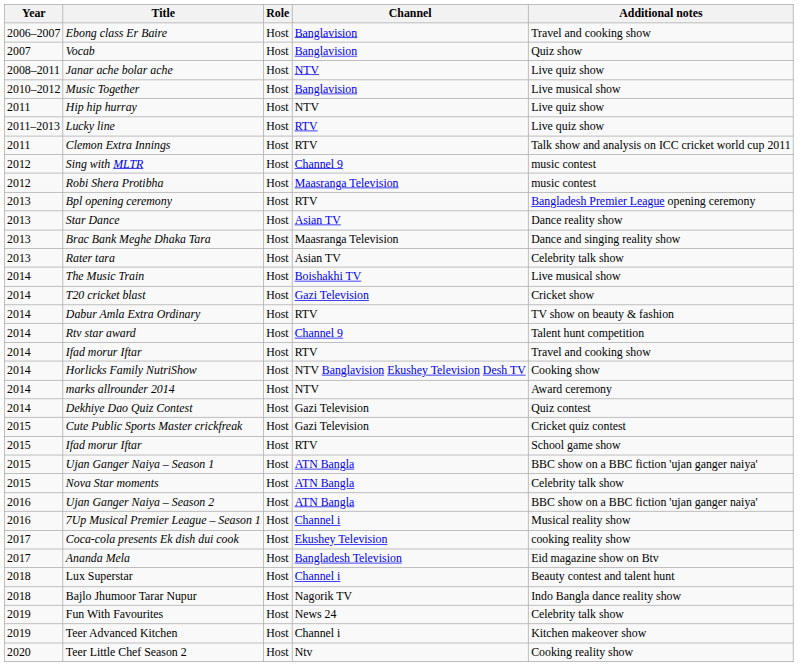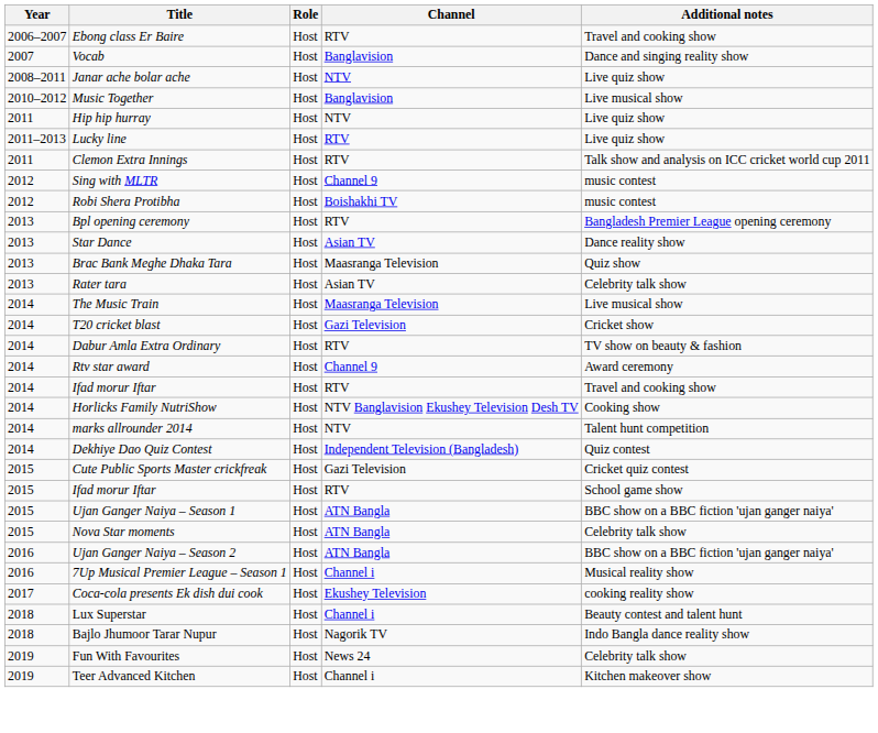Ebong class Er Baire | Channel: Banglavision -> RTV
Vocab | Additional notes: Quiz show -> Dance and singing reality show
Robi Shera Protibha | Channel: Maasranga Television -> Boishakhi TV
Brac Bank Meghe Dhaka Tara | Additional notes: Dance and singing reality show -> Quiz show
The Music Train | Channel: Boishakhi TV -> Maasranga Television
Rtv star award | Additional notes: Talent hunt competition -> Award ceremony
marks allrounder 2014 | Additional notes: Award ceremony -> Talent hunt competition
Dekhiye Dao Quiz Contest | Channel: Gazi Television -> Independent Television (Bangladesh)
- row: 2017 | Ananda Mela | Host | Bangladesh Television | Eid magazine show on Btv
- row: 2020 | Teer Little Chef Season 2 | Host | Ntv | Cooking reality show
